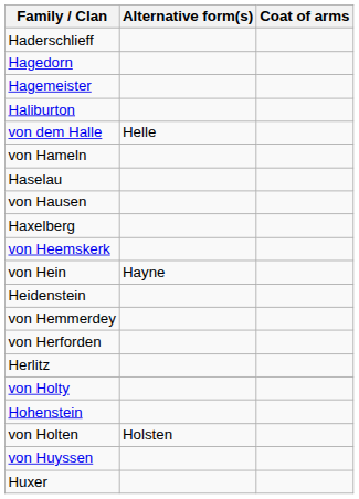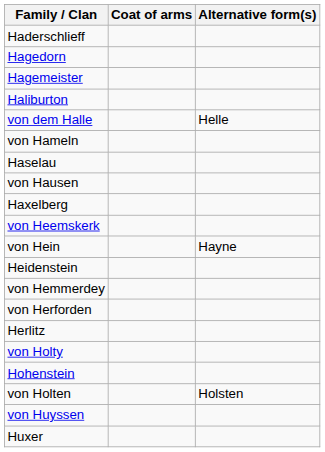columns swapped: Alternative form(s) <-> Coat of arms
